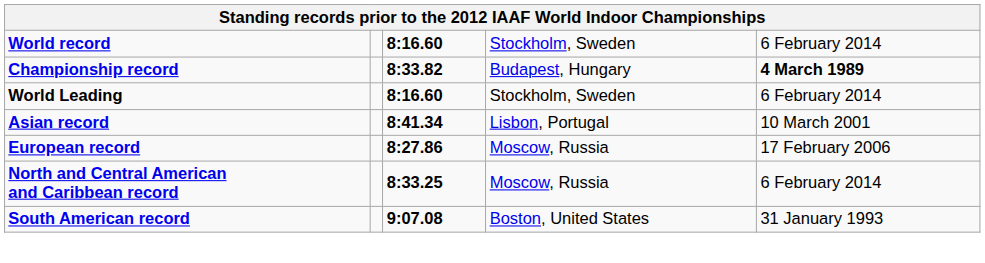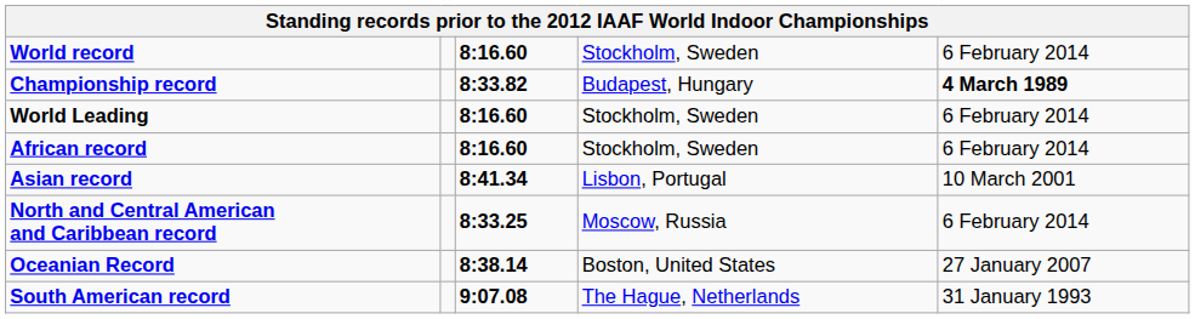+ row: African record | 8:16.60 | Stockholm, Sweden | 6 February 2014
- row: European record | 8:27.86 | Moscow, Russia | 17 February 2006
+ row: Oceanian Record | 8:38.14 | Boston, United States | 27 January 2007
South American record | column 4: Boston, United States -> The Hague, Netherlands
